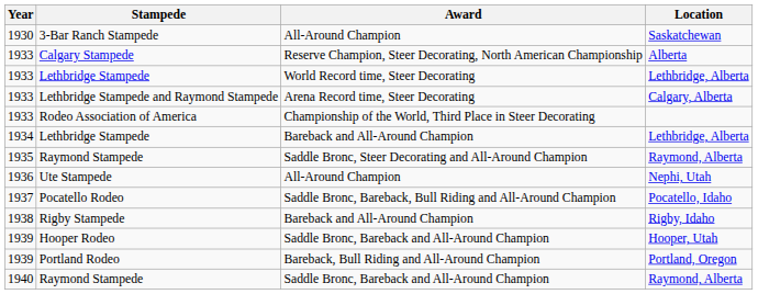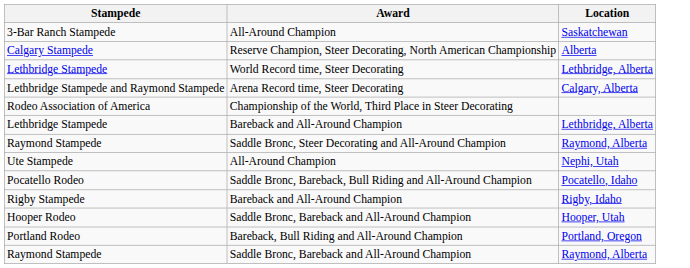- column: Year | 1930 | 1933 | 1933 | 1933 | 1933 | 1934 | 1935 | 1936 | 1937 | 1938 | 1939 | 1939 | 1940
